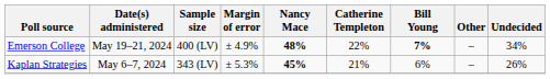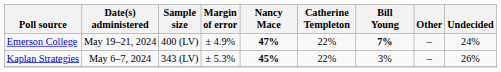Emerson College | Nancy Mace: 48% -> 47%
Emerson College | Undecided: 34% -> 24%
Kaplan Strategies | Catherine Templeton: 21% -> 22%
Kaplan Strategies | Bill Young: 6% -> 3%
